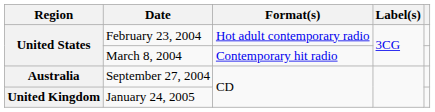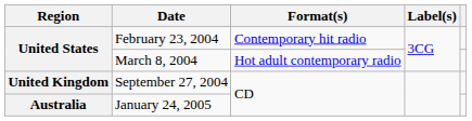February 23, 2004 | Format(s): Hot adult contemporary radio -> Contemporary hit radio
March 8, 2004 | Format(s): Contemporary hit radio -> Hot adult contemporary radio
September 27, 2004 | Region: Australia -> United Kingdom
January 24, 2005 | Region: United Kingdom -> Australia
